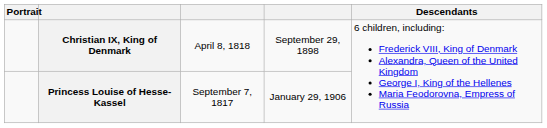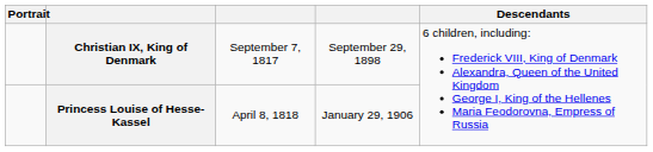Christian IX, King of Denmark | column 3: April 8, 1818 -> September 7, 1817
Princess Louise of Hesse-Kassel | column 3: September 7, 1817 -> April 8, 1818
